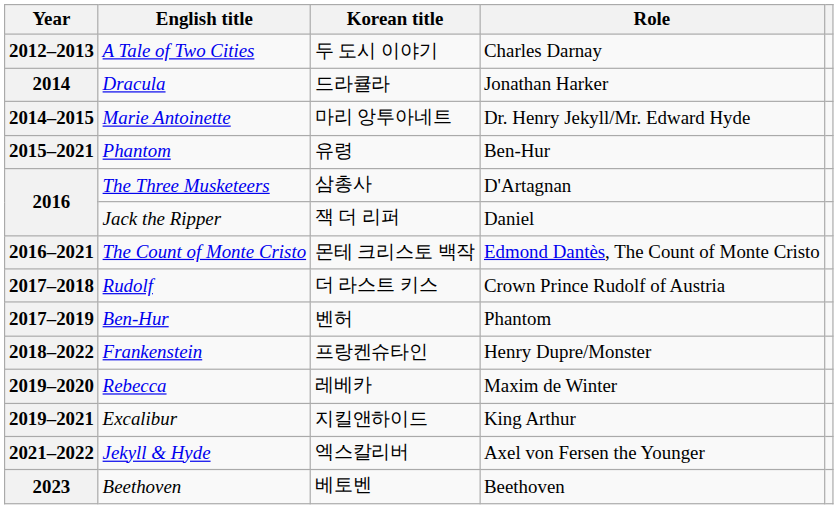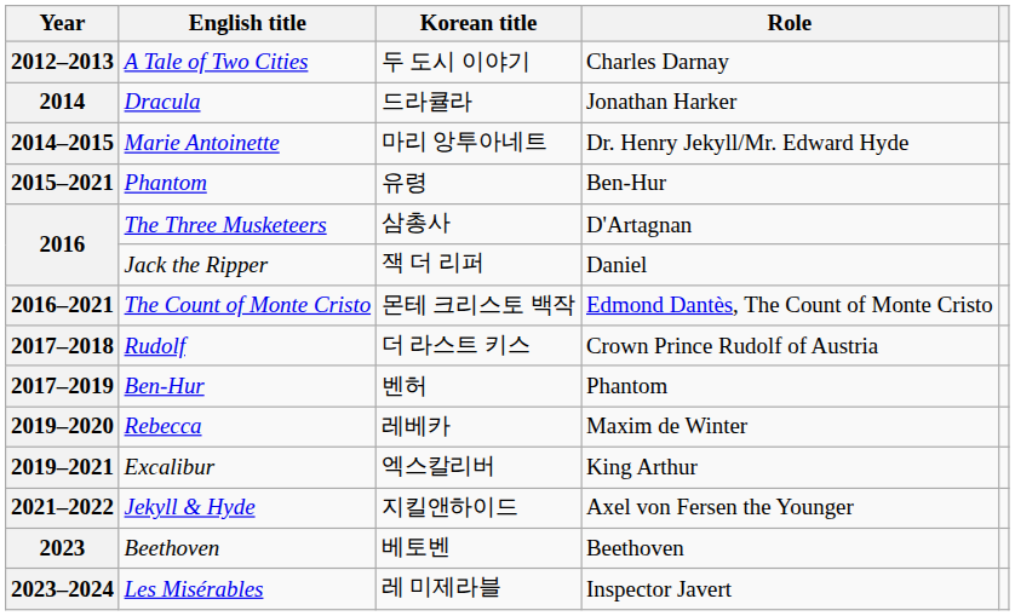- row: 2018–2022 | Frankenstein | 프랑켄슈타인 | Henry Dupre/Monster
2019–2021 | Korean title: 지킬앤하이드 -> 엑스칼리버
2021–2022 | Korean title: 엑스칼리버 -> 지킬앤하이드
+ row: 2023–2024 | Les Misérables | 레 미제라블 | Inspector Javert
